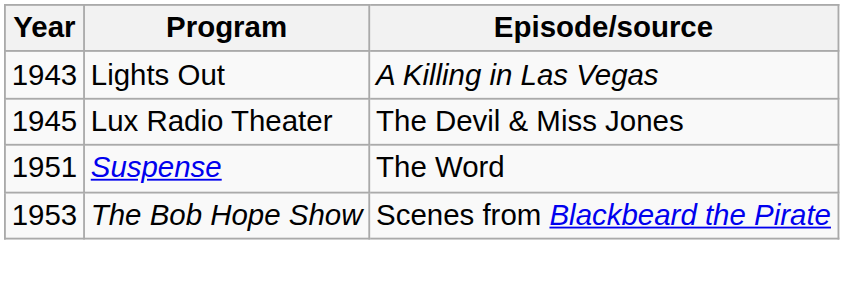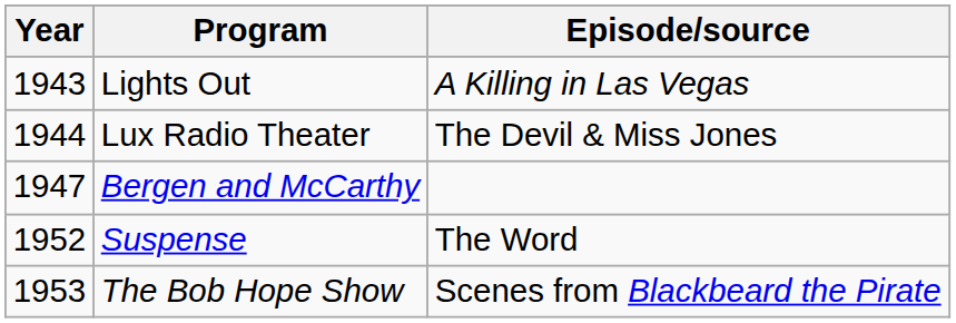Lux Radio Theater | Year: 1945 -> 1944
+ row: 1947 | Bergen and McCarthy
Suspense | Year: 1951 -> 1952
